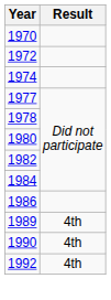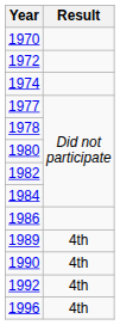+ row: 1996 | 4th
